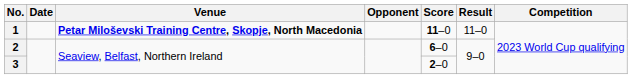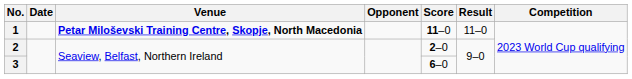2 | Score: 6–0 -> 2–0
3 | Score: 2–0 -> 6–0
